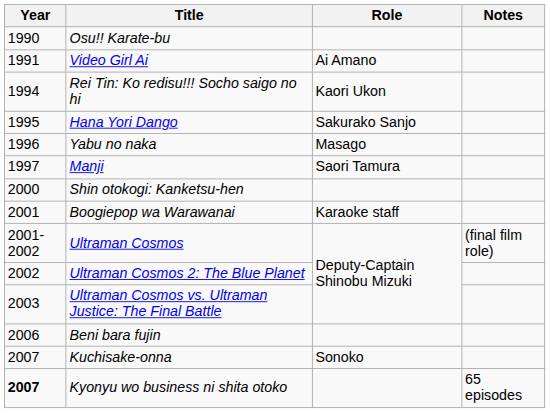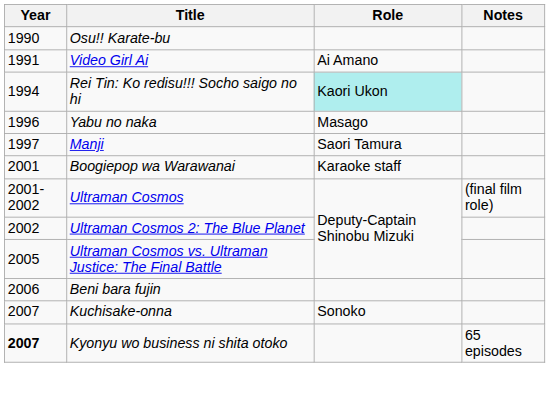Rei Tin: Ko redisu!!! Socho saigo no hi | Role: no background -> paleturquoise background
- row: 1995 | Hana Yori Dango | Sakurako Sanjo
- row: 2000 | Shin otokogi: Kanketsu-hen
Ultraman Cosmos vs. Ultraman Justice: The Final Battle | Year: 2003 -> 2005
